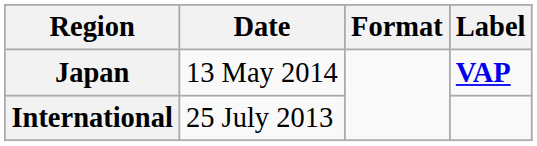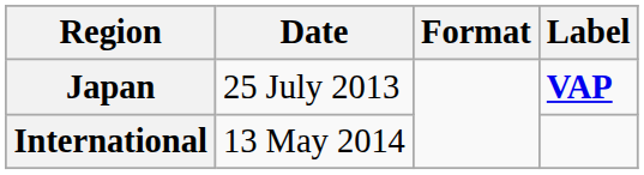Japan | Date: 13 May 2014 -> 25 July 2013
International | Date: 25 July 2013 -> 13 May 2014
